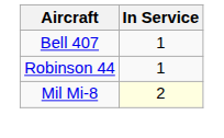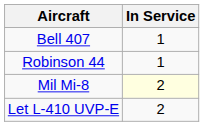+ row: Let L-410 UVP-E | 2
